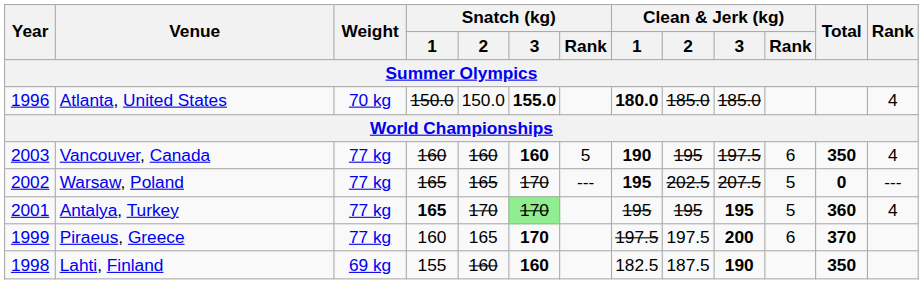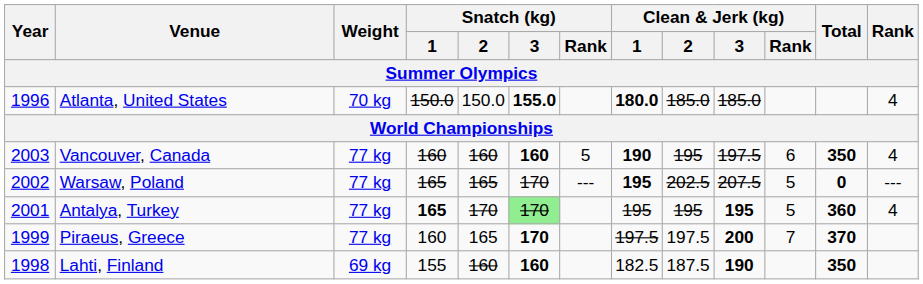Piraeus, Greece | Clean & Jerk (kg) / Rank: 6 -> 7
